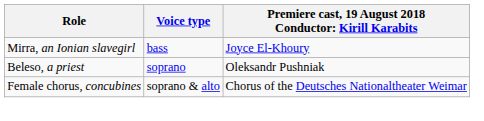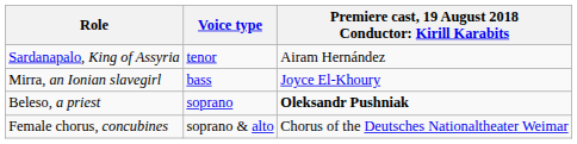+ row: Sardanapalo, King of Assyria | tenor | Airam Hernández
Beleso, a priest | column 3: normal -> bold
